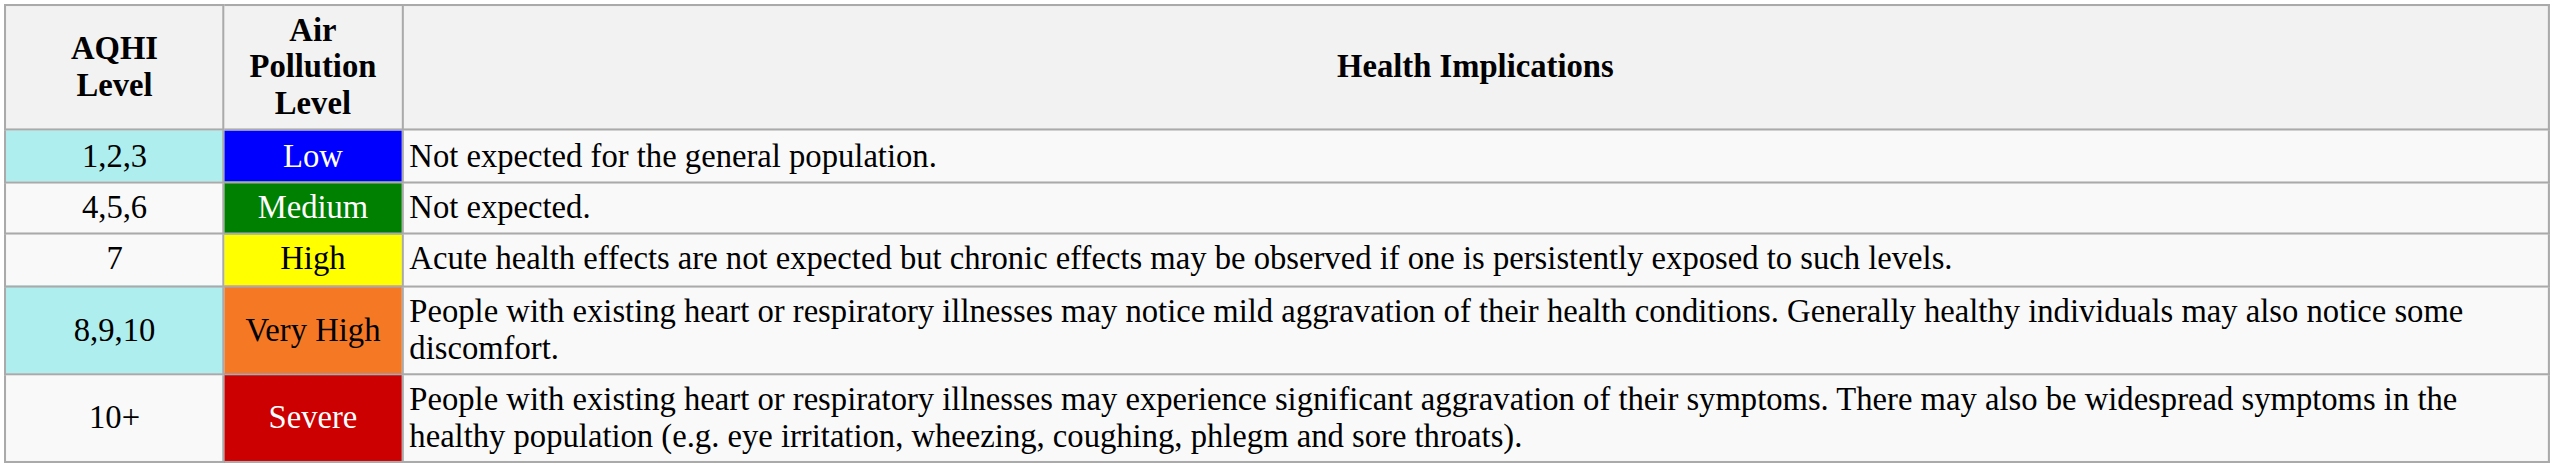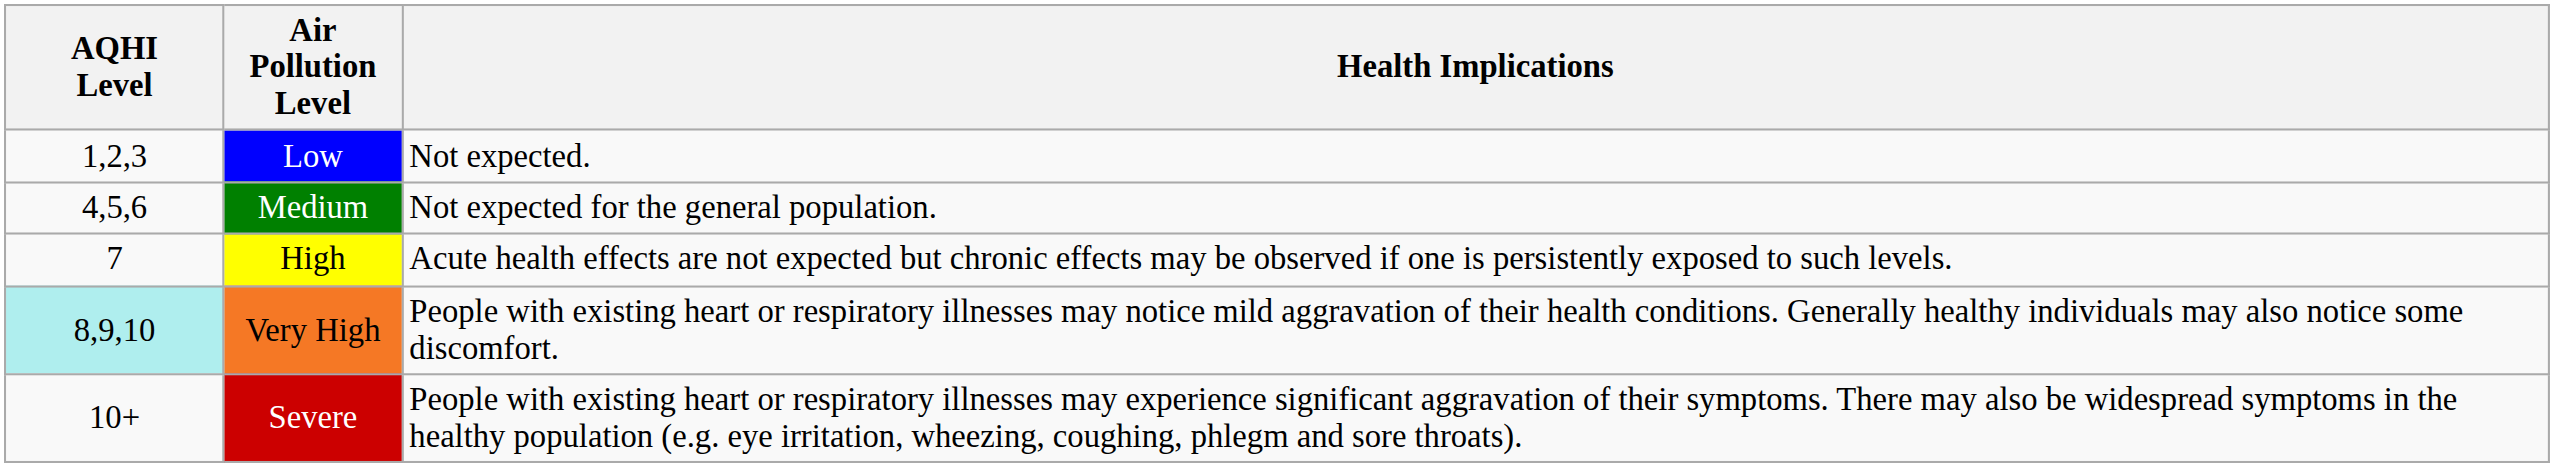Low | AQHI Level: paleturquoise background -> no background
Low | Health Implications: Not expected for the general population. -> Not expected.
Medium | Health Implications: Not expected. -> Not expected for the general population.
